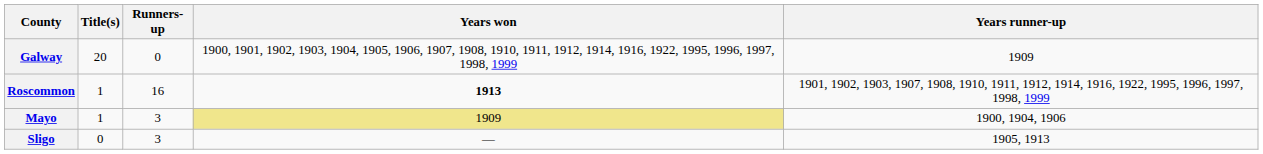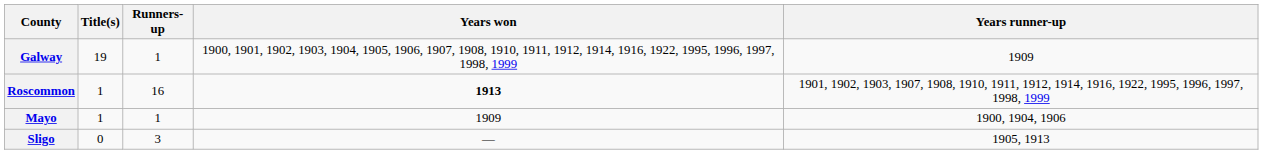Galway | Title(s): 20 -> 19
Galway | Runners-up: 0 -> 1
Mayo | Runners-up: 3 -> 1
Mayo | Years won: khaki background -> no background
